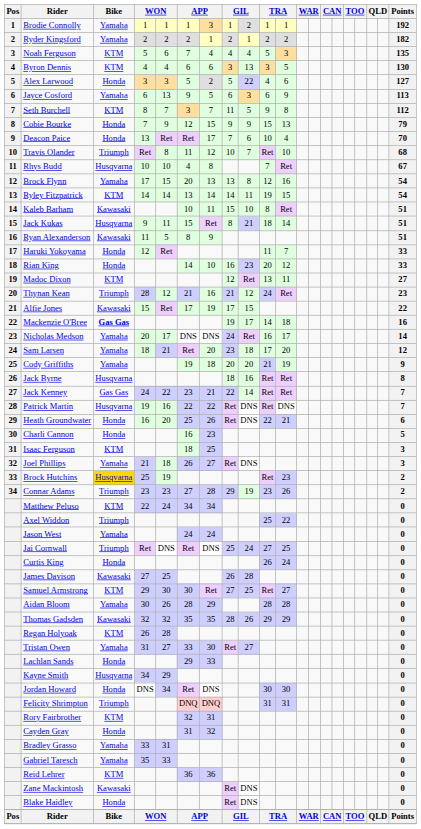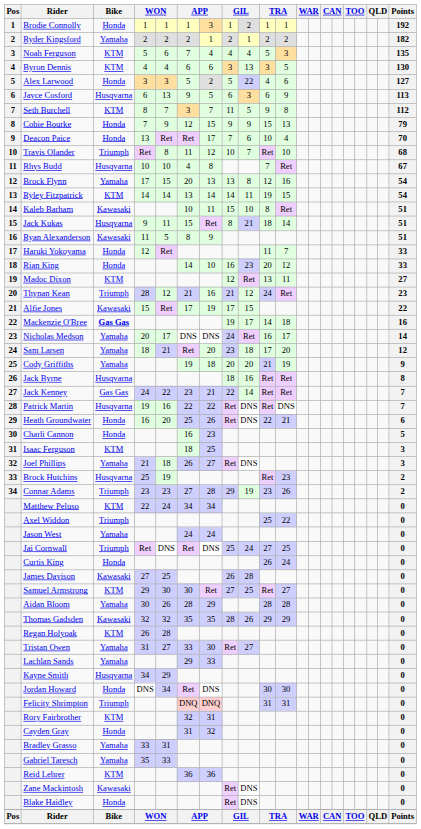Brodie Connolly | Bike: Yamaha -> Honda
Jayce Cosford | Bike: Yamaha -> Husqvarna
Brock Hutchins | Bike: gold background -> no background
Lachlan Sands | Bike: Honda -> Yamaha
